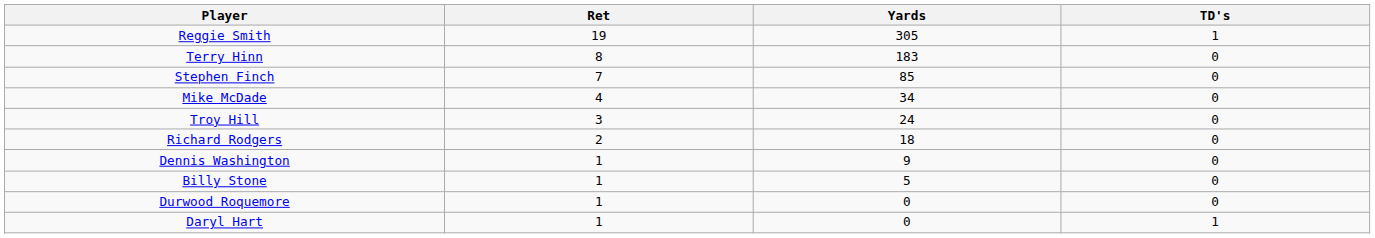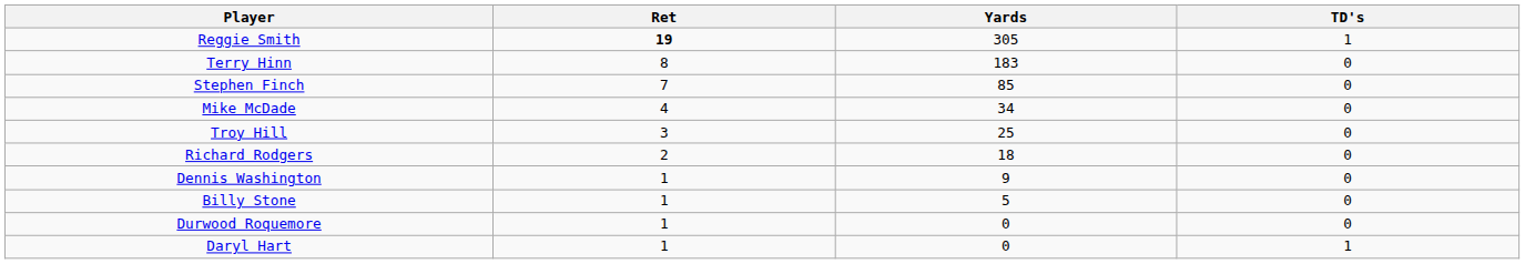Reggie Smith | Ret: normal -> bold
Troy Hill | Yards: 24 -> 25
